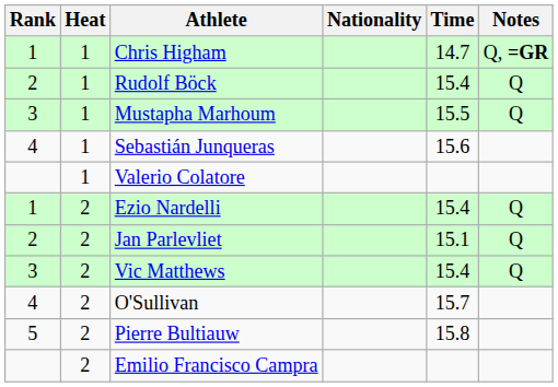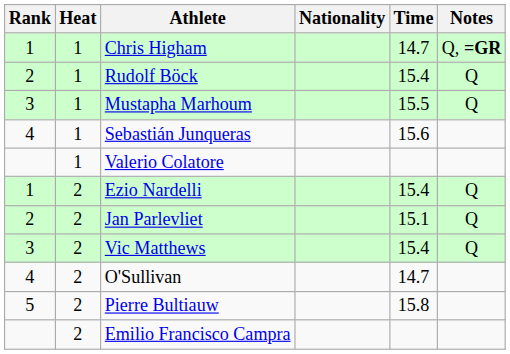O'Sullivan | Time: 15.7 -> 14.7
